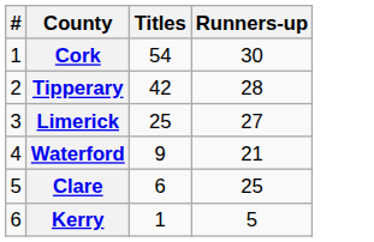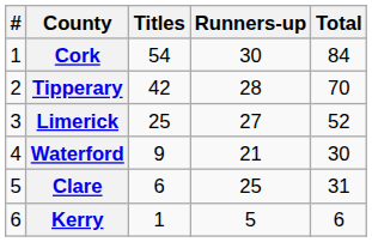+ column: Total | 84 | 70 | 52 | 30 | 31 | 6
